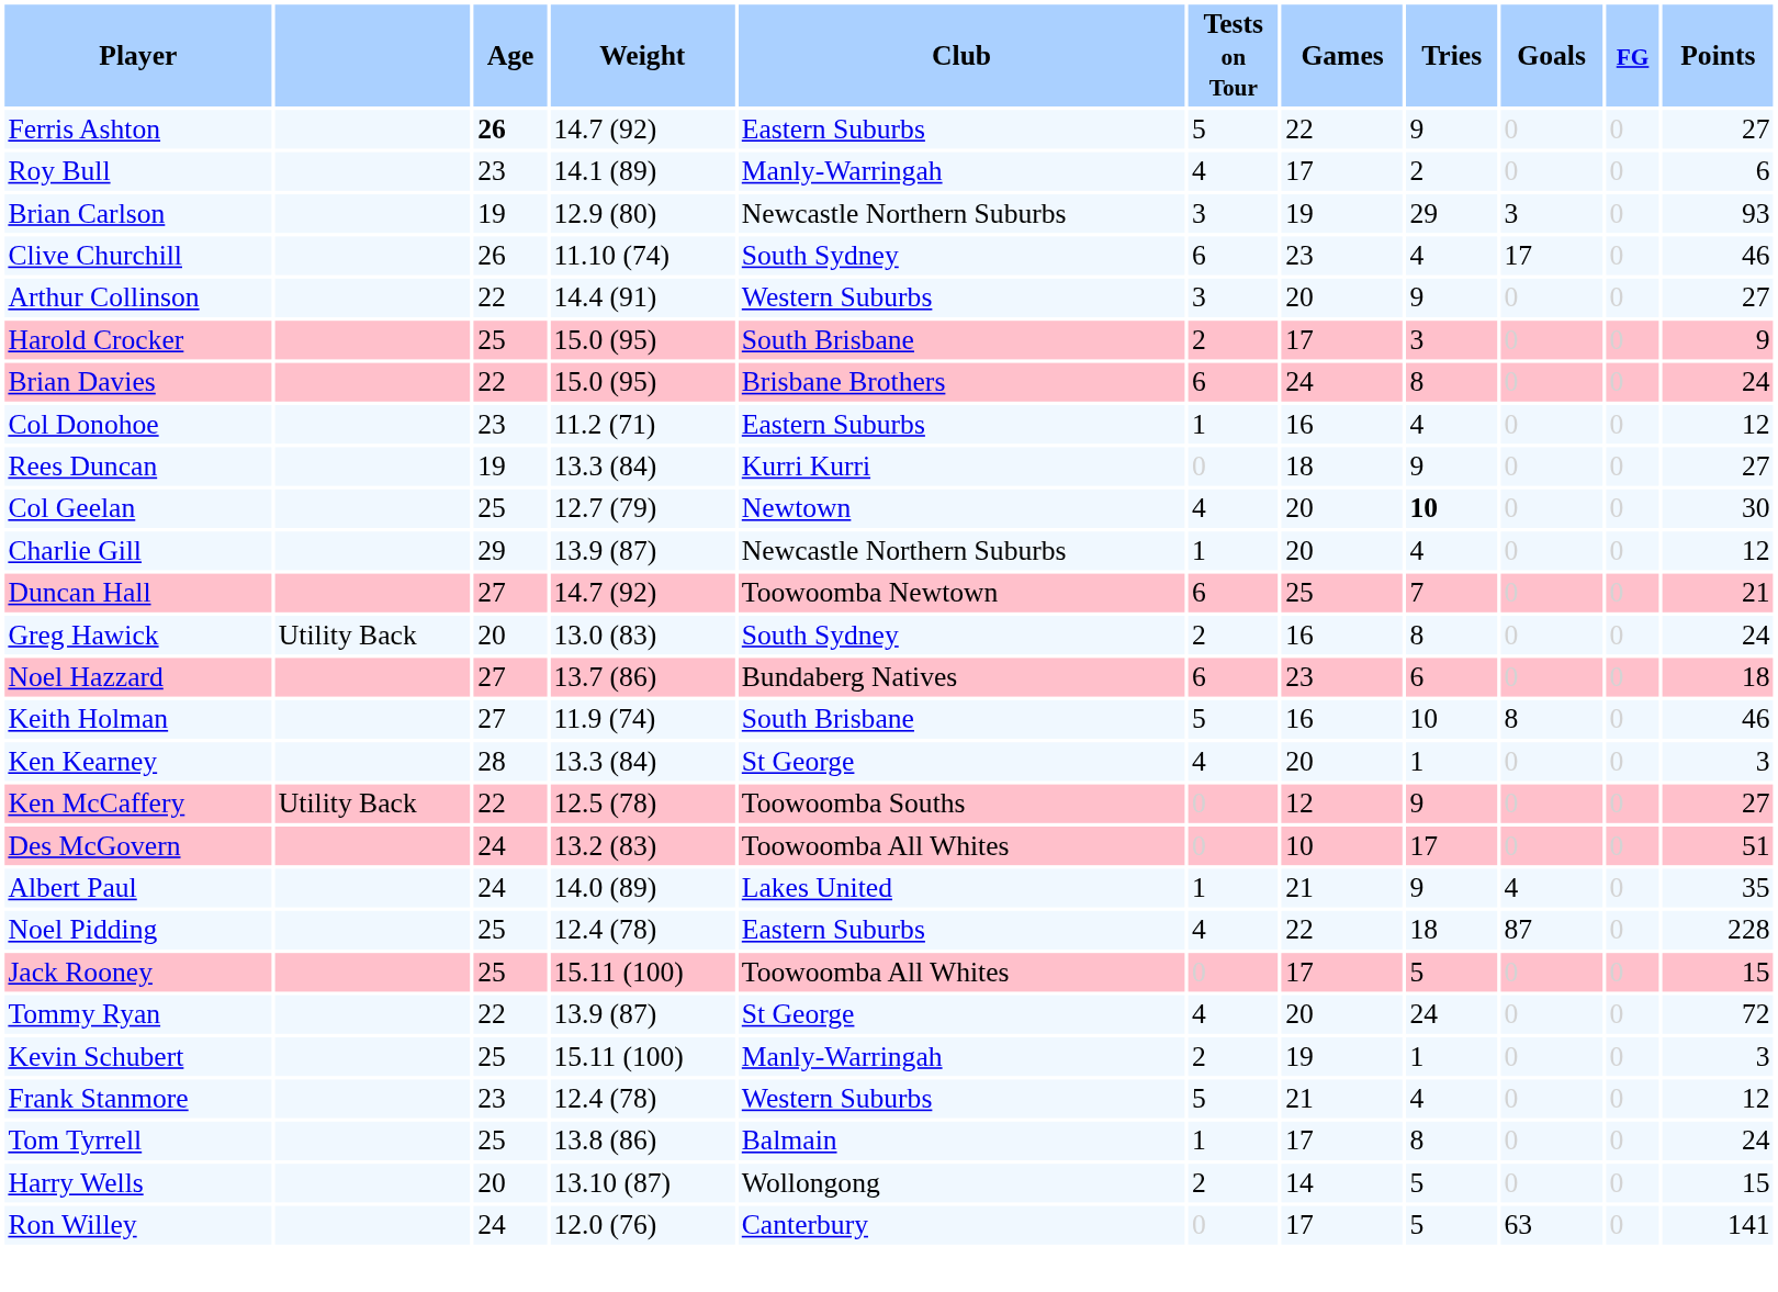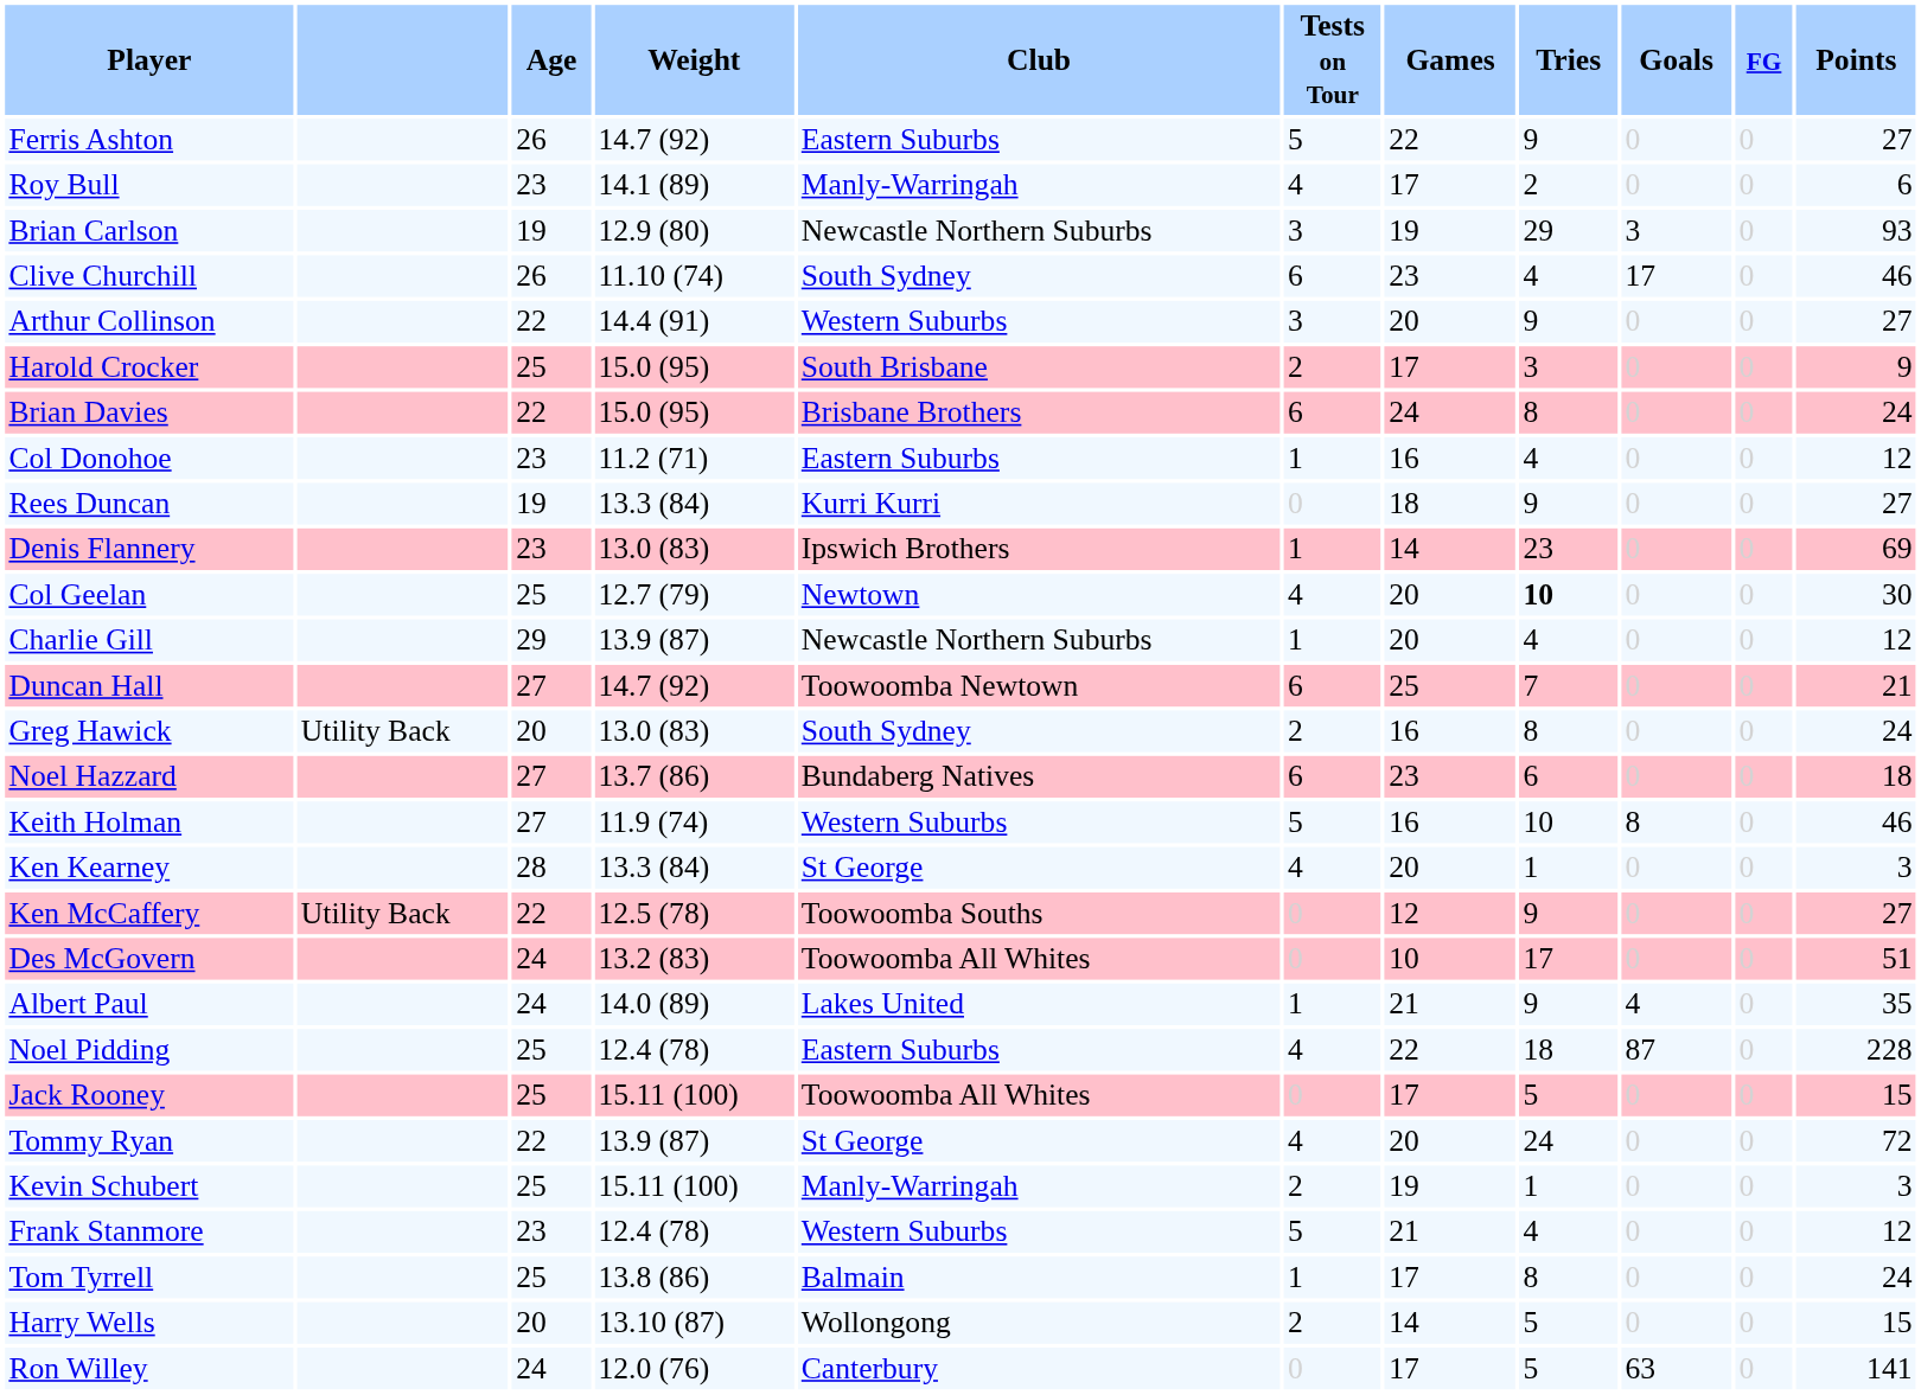Ferris Ashton | Age: bold -> normal
+ row: Denis Flannery | 23 | 13.0 (83) | Ipswich Brothers | 1 | 14 | 23 | 0 | 0 | 69
Keith Holman | Club: South Brisbane -> Western Suburbs
